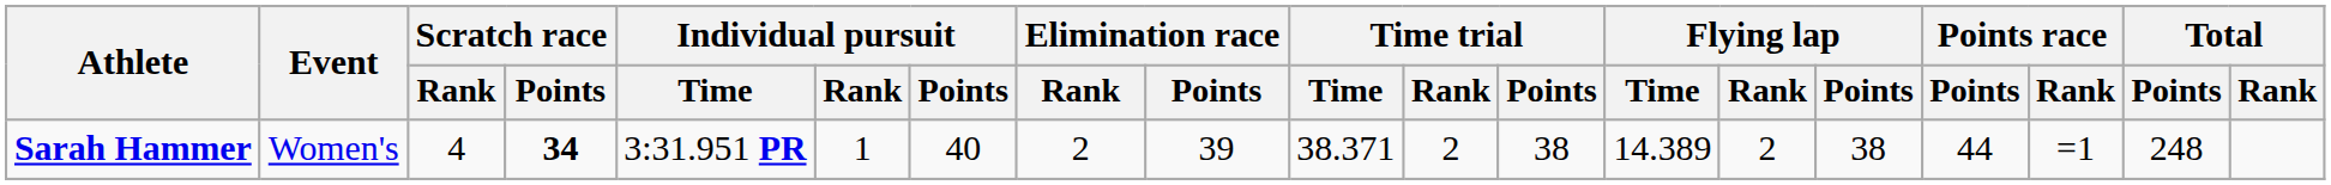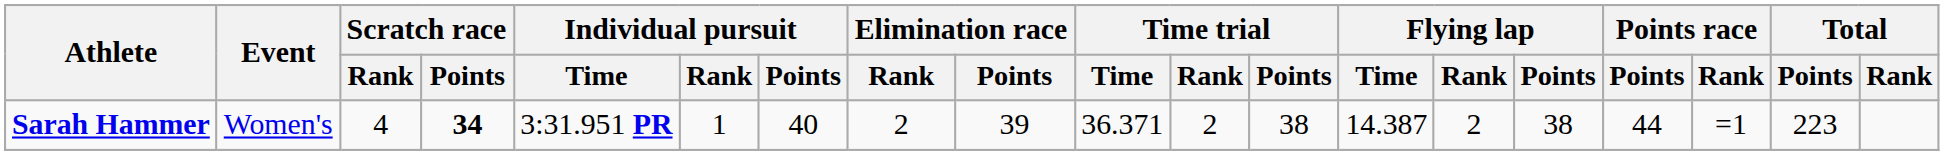Sarah Hammer | Time trial / Time: 38.371 -> 36.371
Sarah Hammer | Flying lap / Time: 14.389 -> 14.387
Sarah Hammer | Total / Points: 248 -> 223
